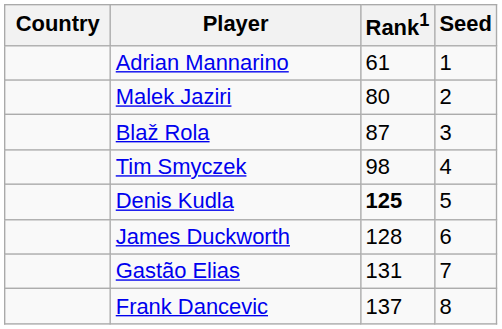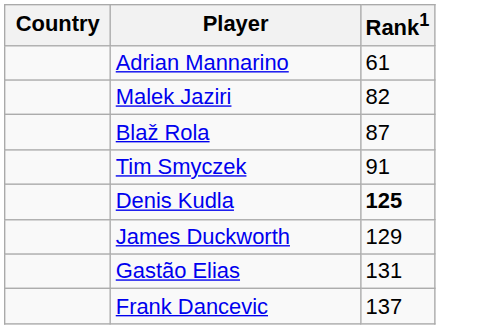- column: Seed | 1 | 2 | 3 | 4 | 5 | 6 | 7 | 8
Malek Jaziri | Rank1: 80 -> 82
Tim Smyczek | Rank1: 98 -> 91
James Duckworth | Rank1: 128 -> 129
